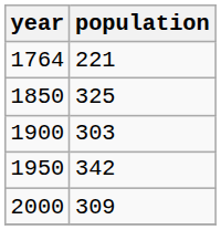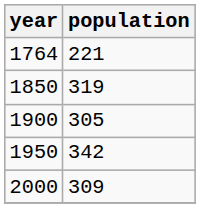1850 | population: 325 -> 319
1900 | population: 303 -> 305
